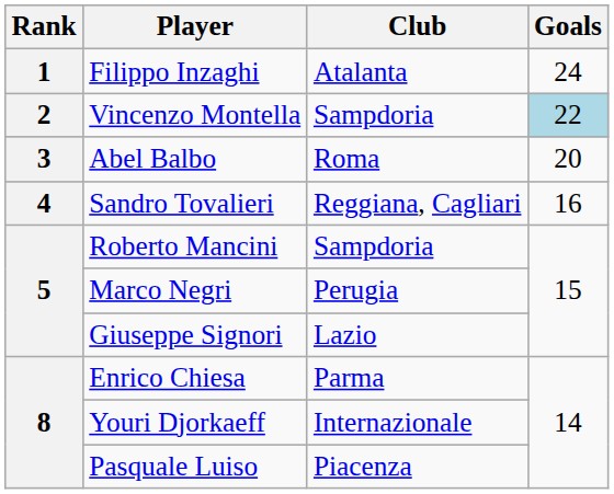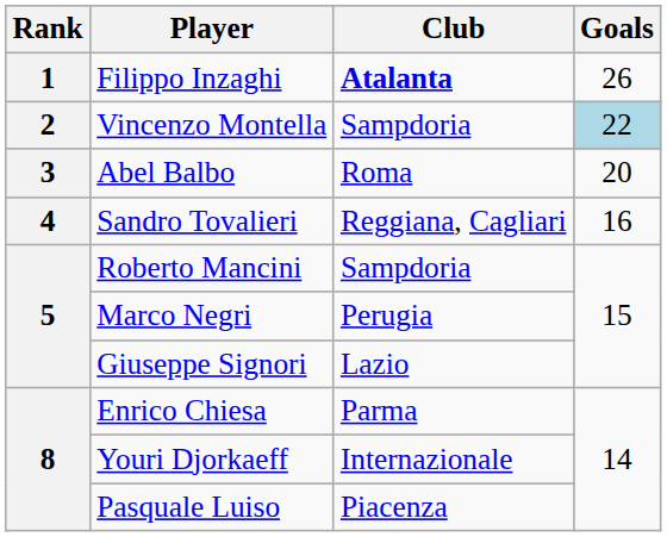Filippo Inzaghi | Club: normal -> bold
Filippo Inzaghi | Goals: 24 -> 26
